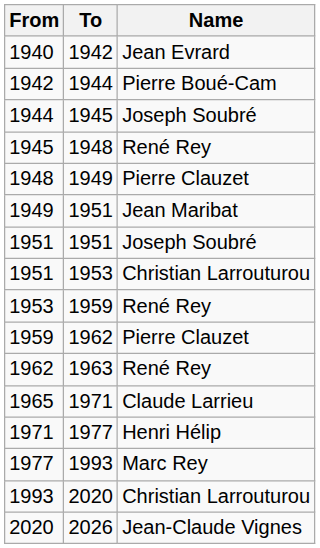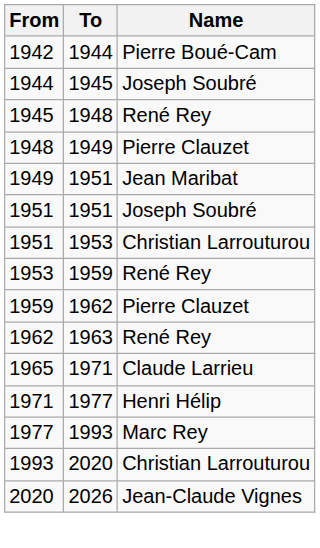- row: 1940 | 1942 | Jean Evrard
